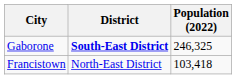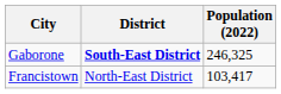Francistown | Population (2022): 103,418 -> 103,417
